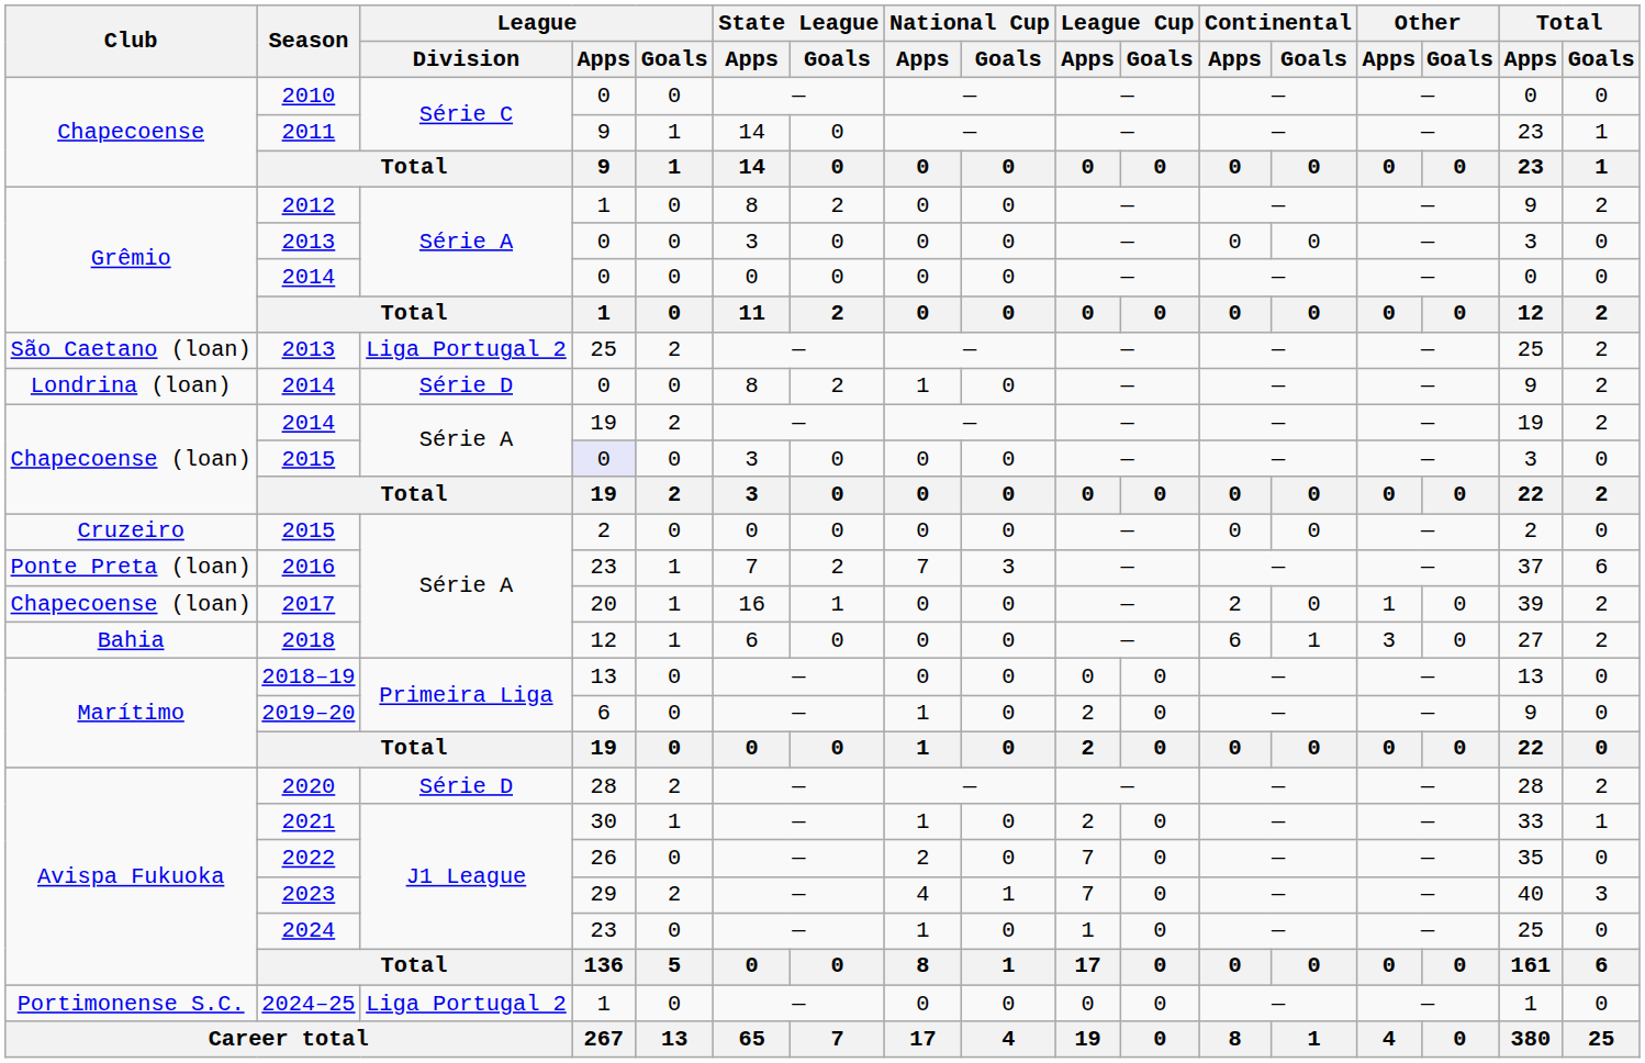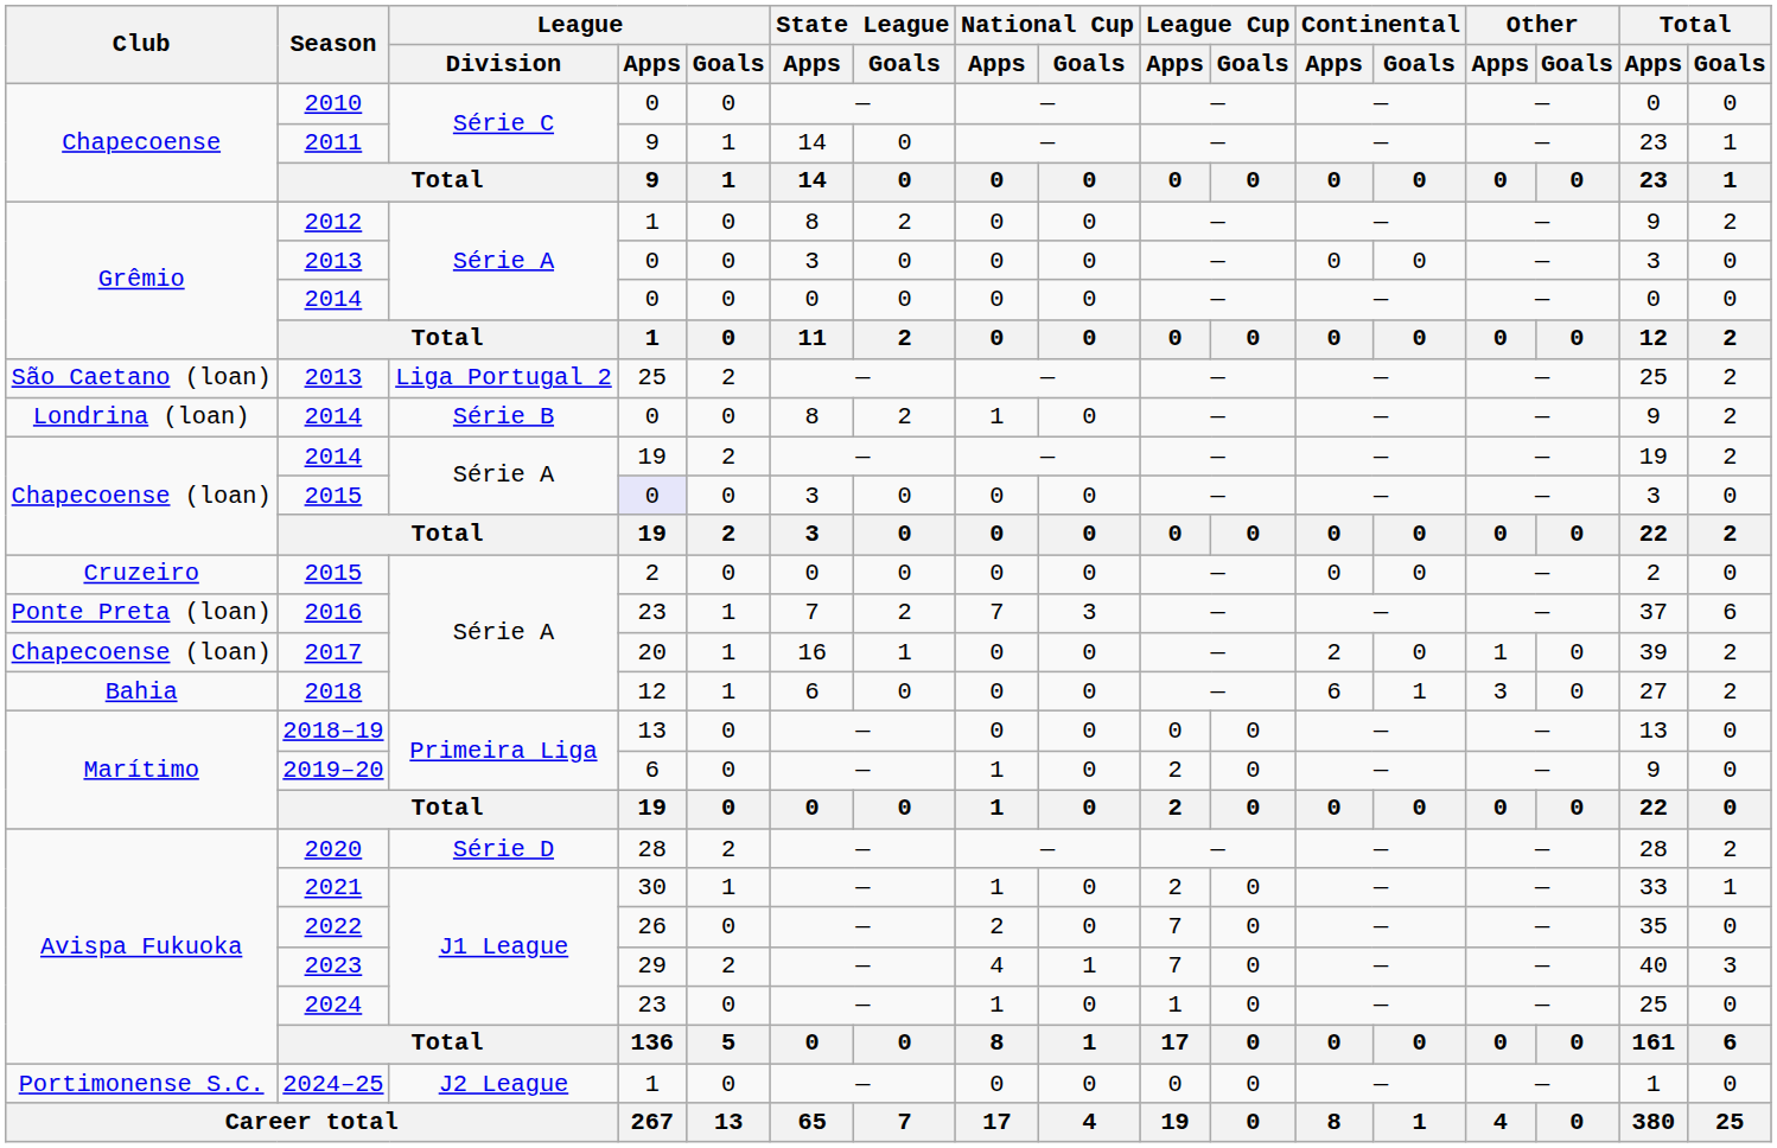Londrina (loan) / 2014 | League / Division: Série D -> Série B
2024–25 | League / Division: Liga Portugal 2 -> J2 League
